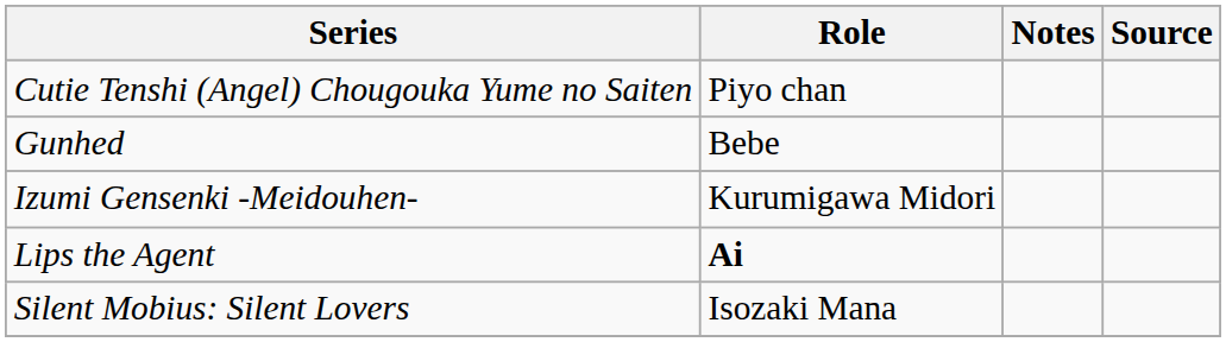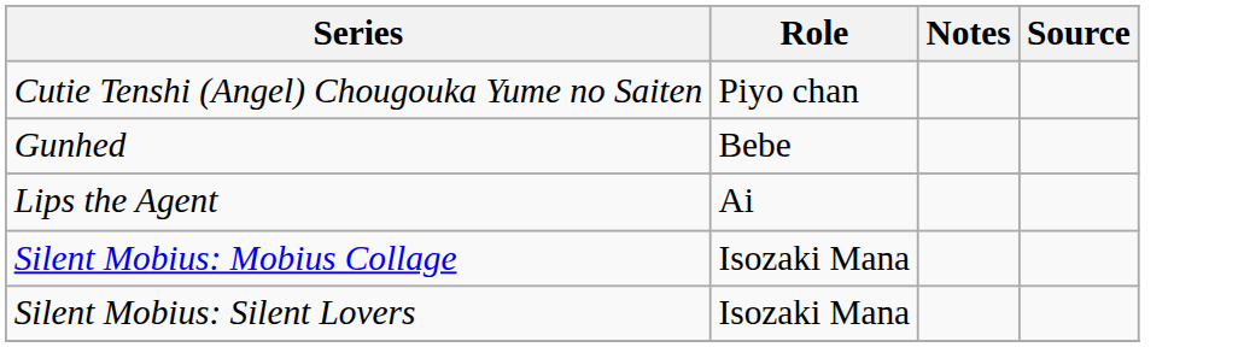- row: Izumi Gensenki -Meidouhen- | Kurumigawa Midori
Lips the Agent | Role: bold -> normal
+ row: Silent Mobius: Mobius Collage | Isozaki Mana
